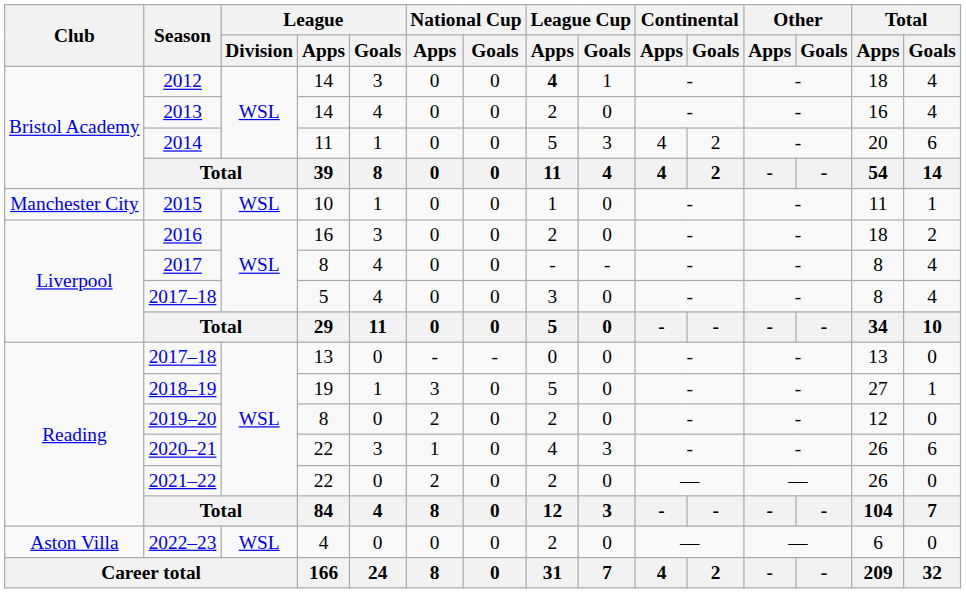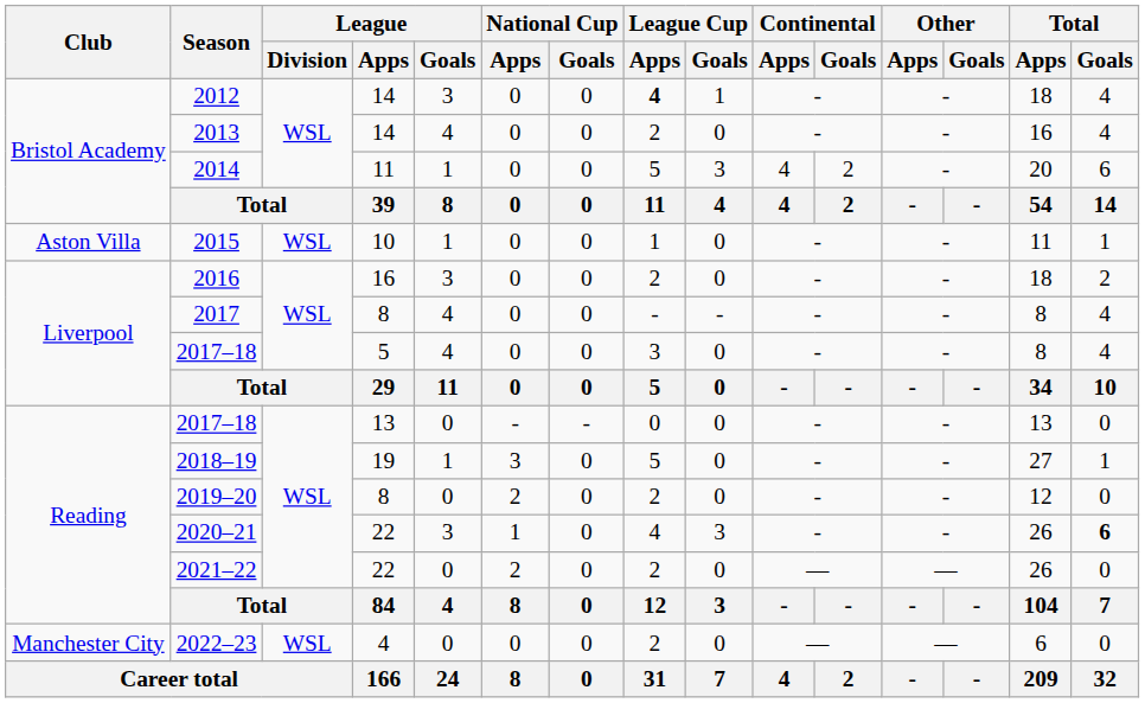2015 | Club: Manchester City -> Aston Villa
2020–21 | Total / Goals: normal -> bold
2022–23 | Club: Aston Villa -> Manchester City
